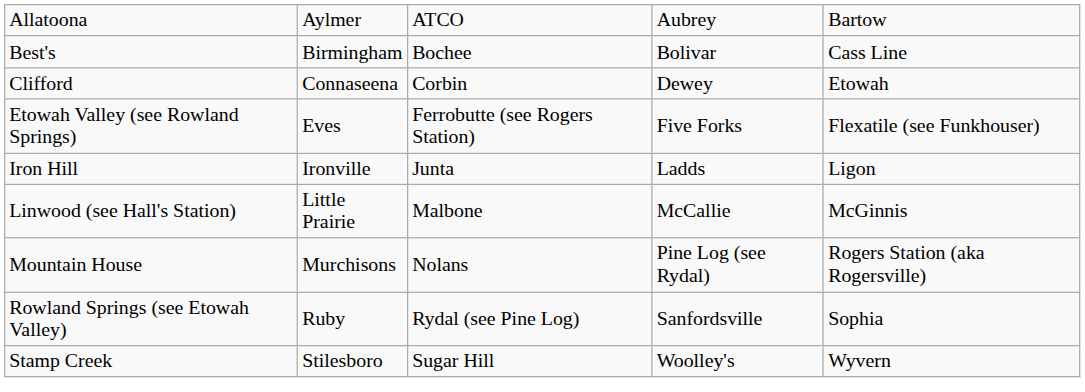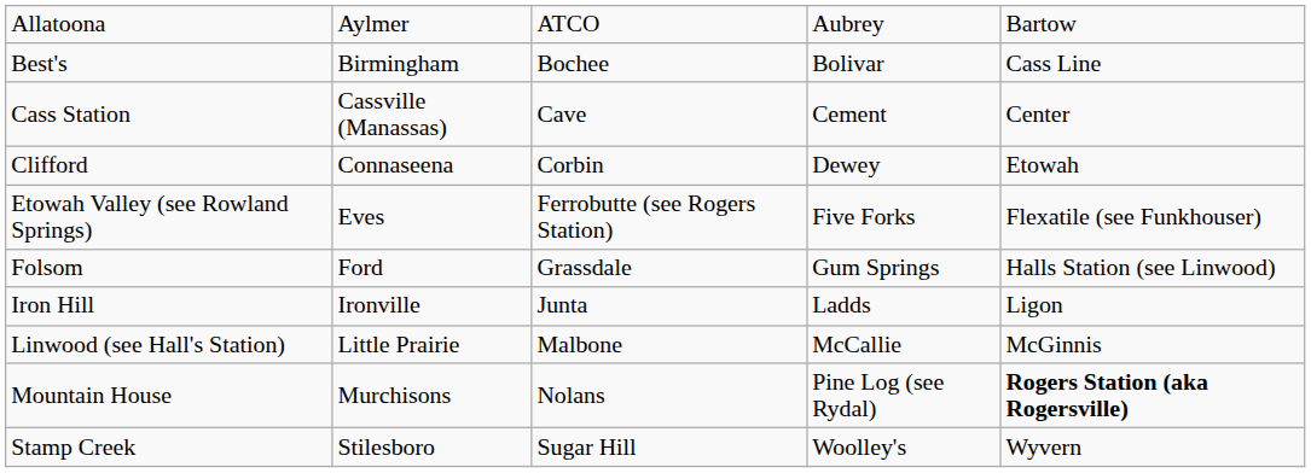+ row: Cass Station | Cassville (Manassas) | Cave | Cement | Center
+ row: Folsom | Ford | Grassdale | Gum Springs | Halls Station (see Linwood)
Mountain House | column 5: normal -> bold
- row: Rowland Springs (see Etowah Valley) | Ruby | Rydal (see Pine Log) | Sanfordsville | Sophia
